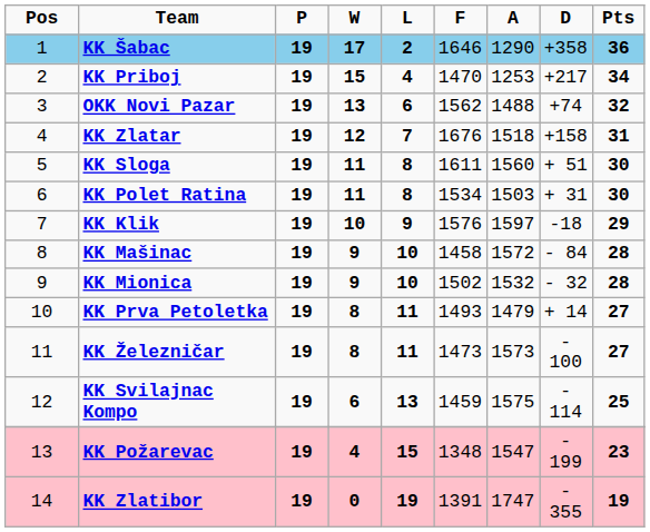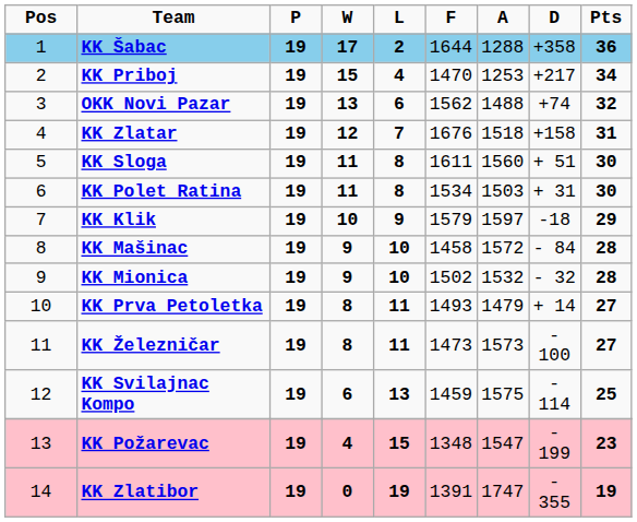KK Šabac | F: 1646 -> 1644
KK Šabac | A: 1290 -> 1288
KK Klik | F: 1576 -> 1579
